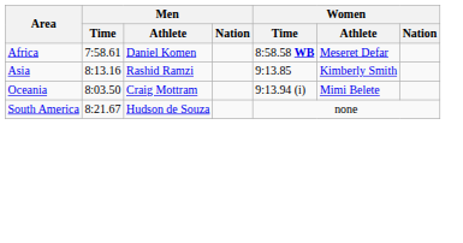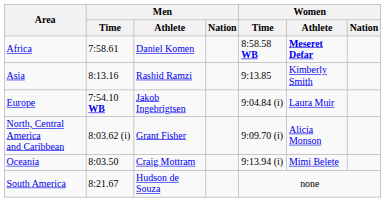Africa | Women / Athlete: normal -> bold
+ row: Europe | 7:54.10 WB | Jakob Ingebrigtsen | 9:04.84 (i) | Laura Muir
+ row: North, Central America and Caribbean | 8:03.62 (i) | Grant Fisher | 9:09.70 (i) | Alicia Monson
